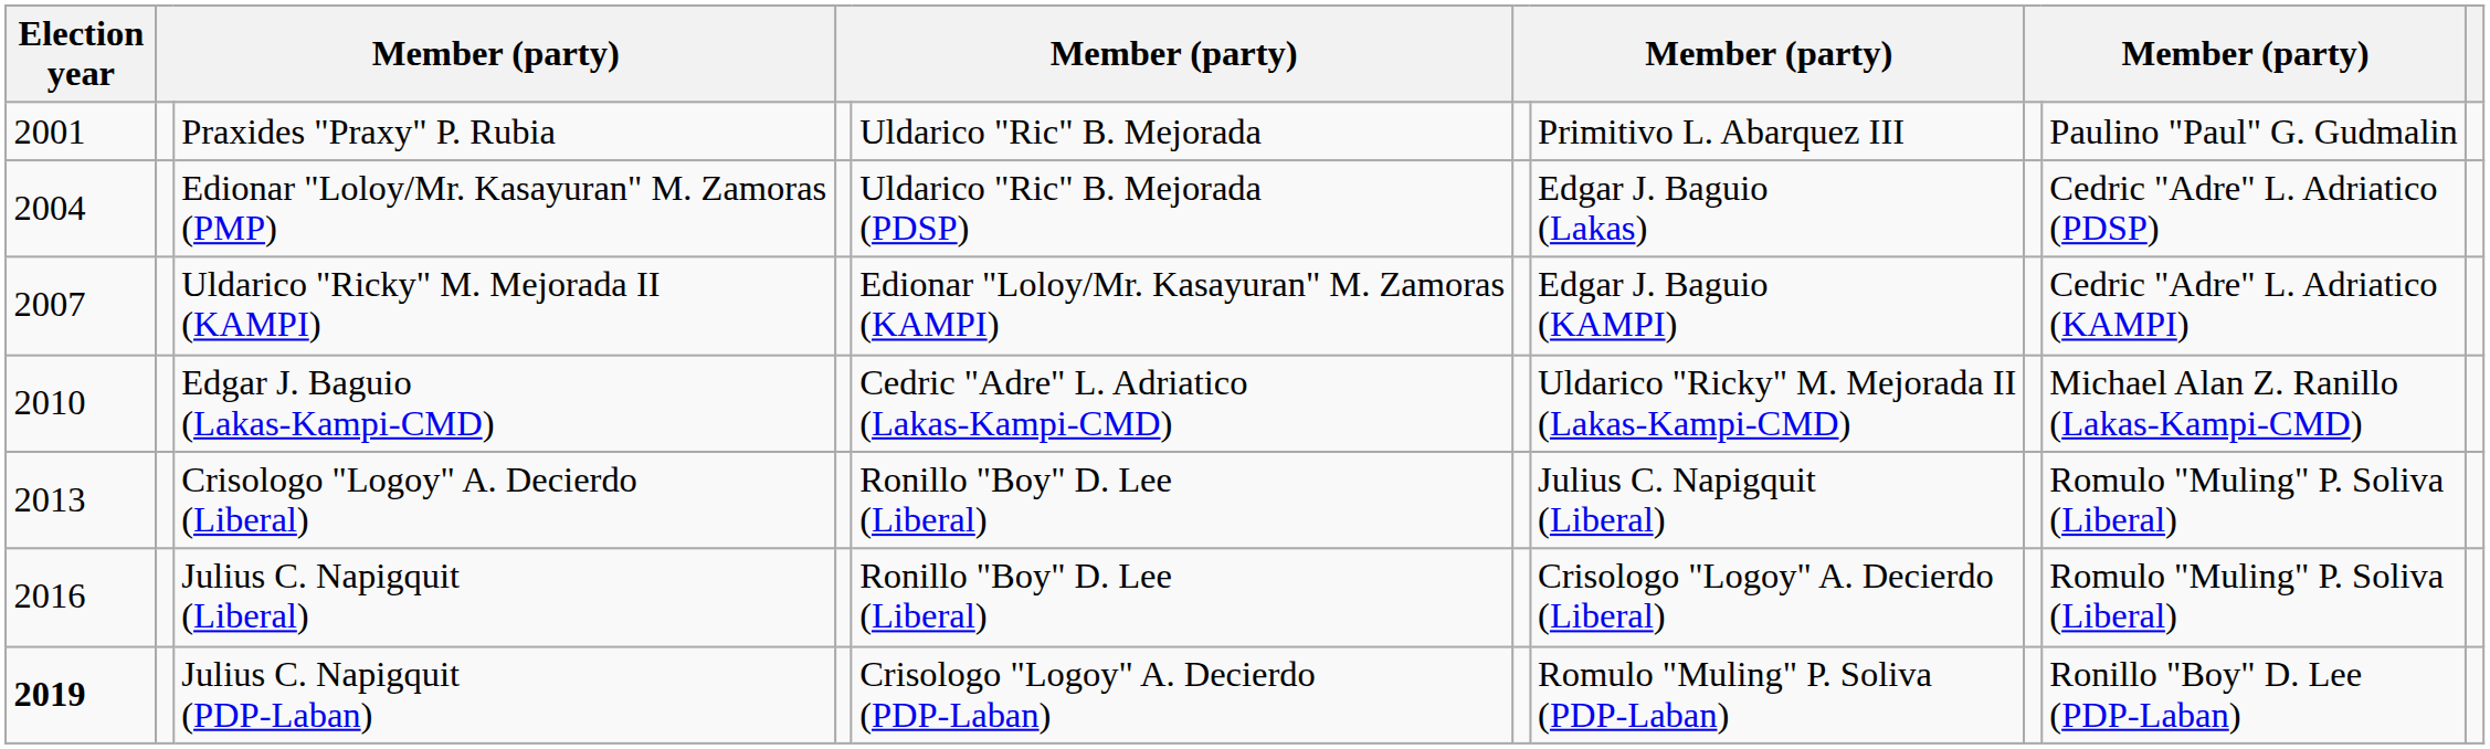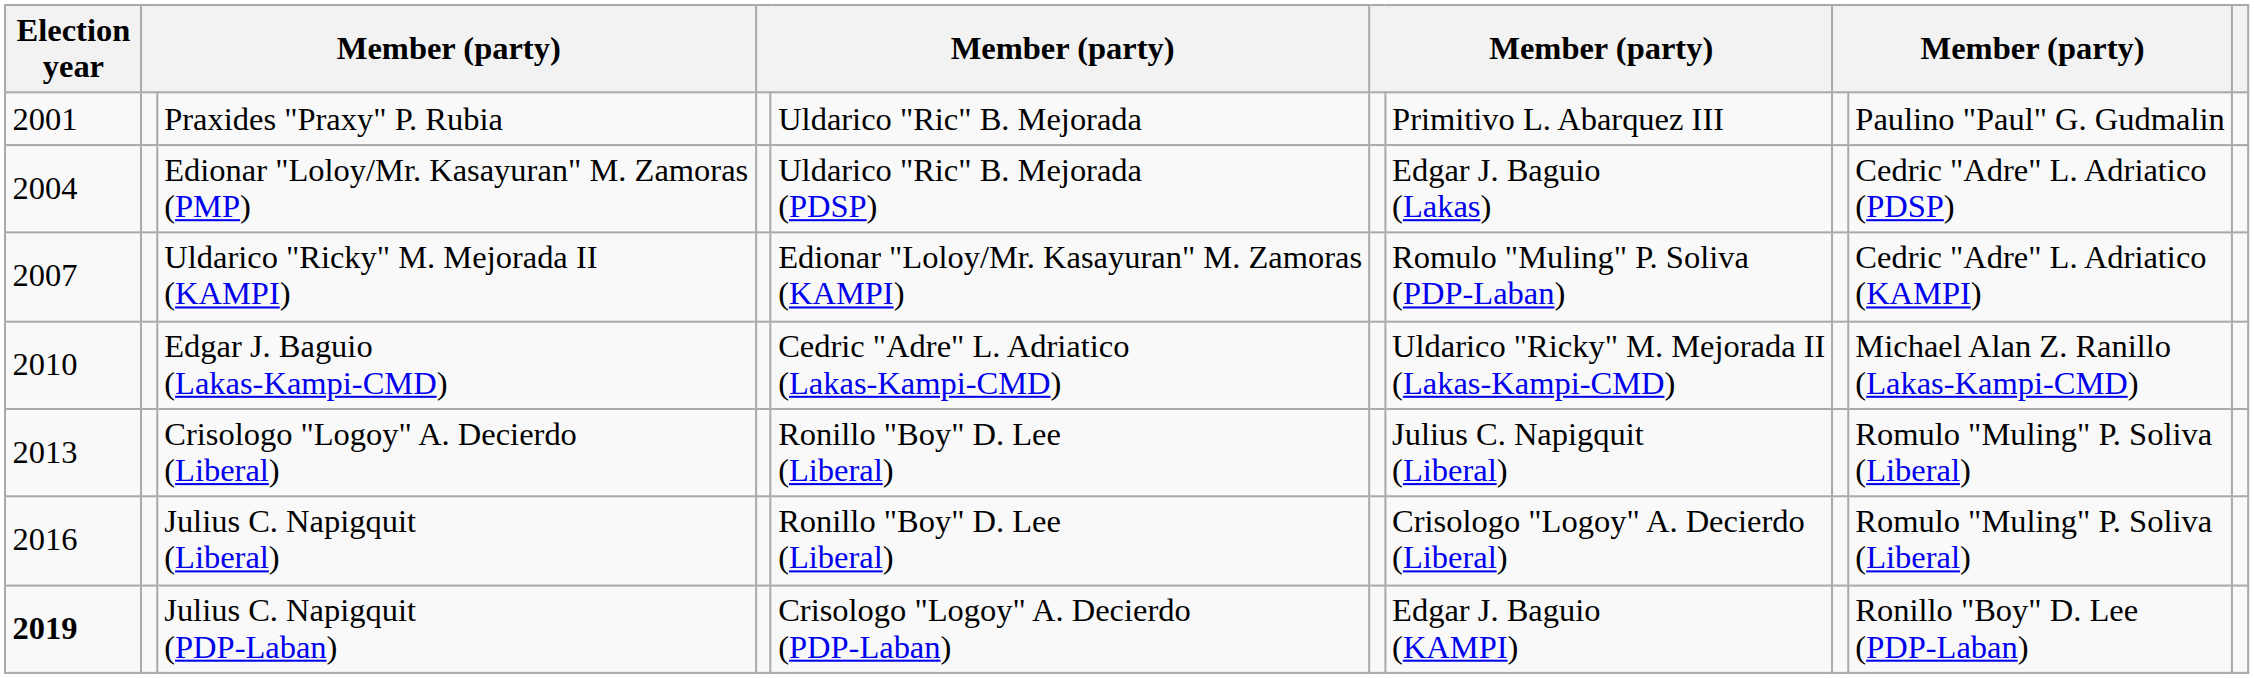Uldarico "Ricky" M. Mejorada II (KAMPI) | column 7: Edgar J. Baguio (KAMPI) -> Romulo "Muling" P. Soliva (PDP-Laban)
Julius C. Napigquit (PDP-Laban) | column 7: Romulo "Muling" P. Soliva (PDP-Laban) -> Edgar J. Baguio (KAMPI)
